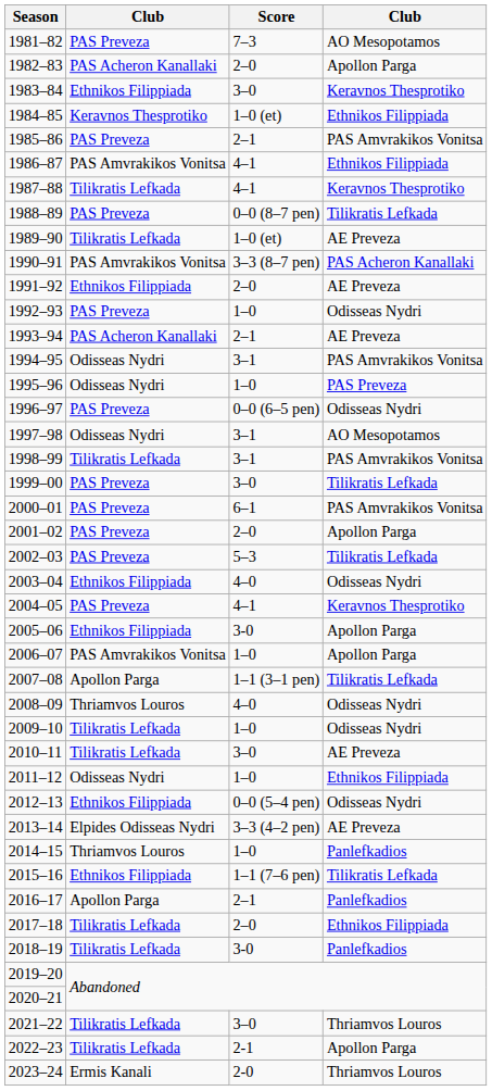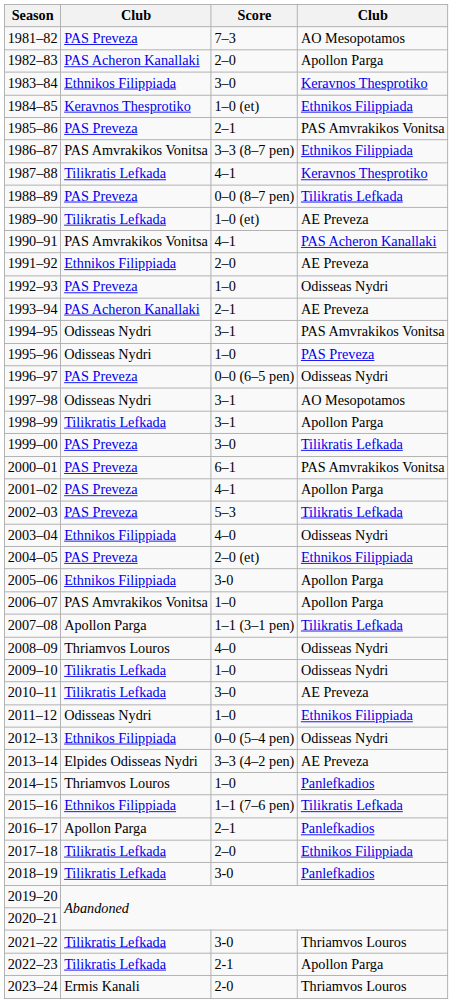1986–87 | Score: 4–1 -> 3–3 (8–7 pen)
1990–91 | Score: 3–3 (8–7 pen) -> 4–1
1998–99 | column 4: PAS Amvrakikos Vonitsa -> Apollon Parga
2001–02 | Score: 2–0 -> 4–1
2004–05 | Score: 4–1 -> 2–0 (et)
2004–05 | column 4: Keravnos Thesprotiko -> Ethnikos Filippiada
2021–22 | Score: 3–0 -> 3-0
